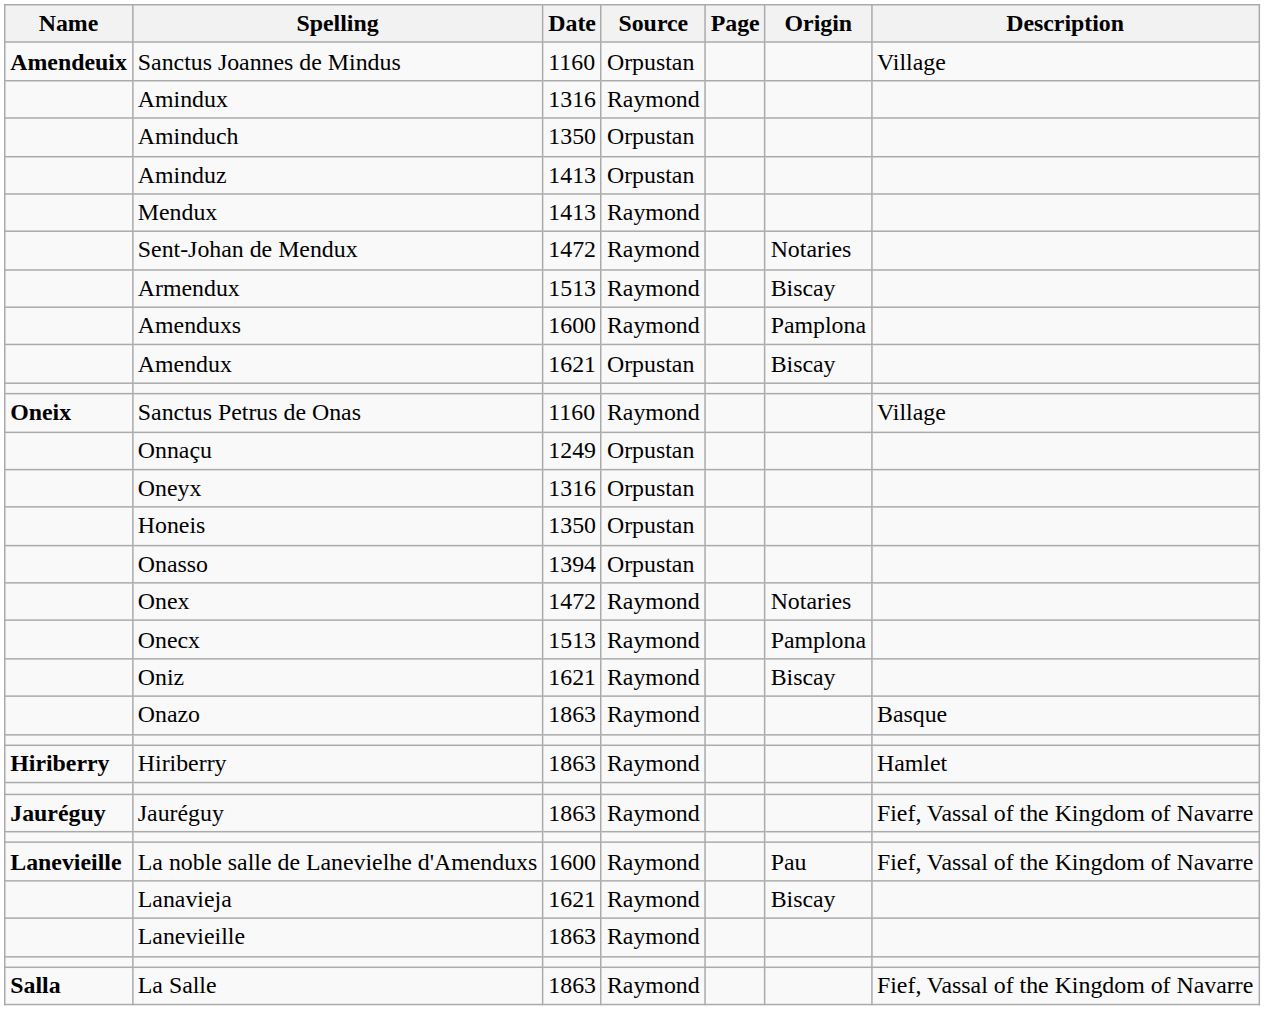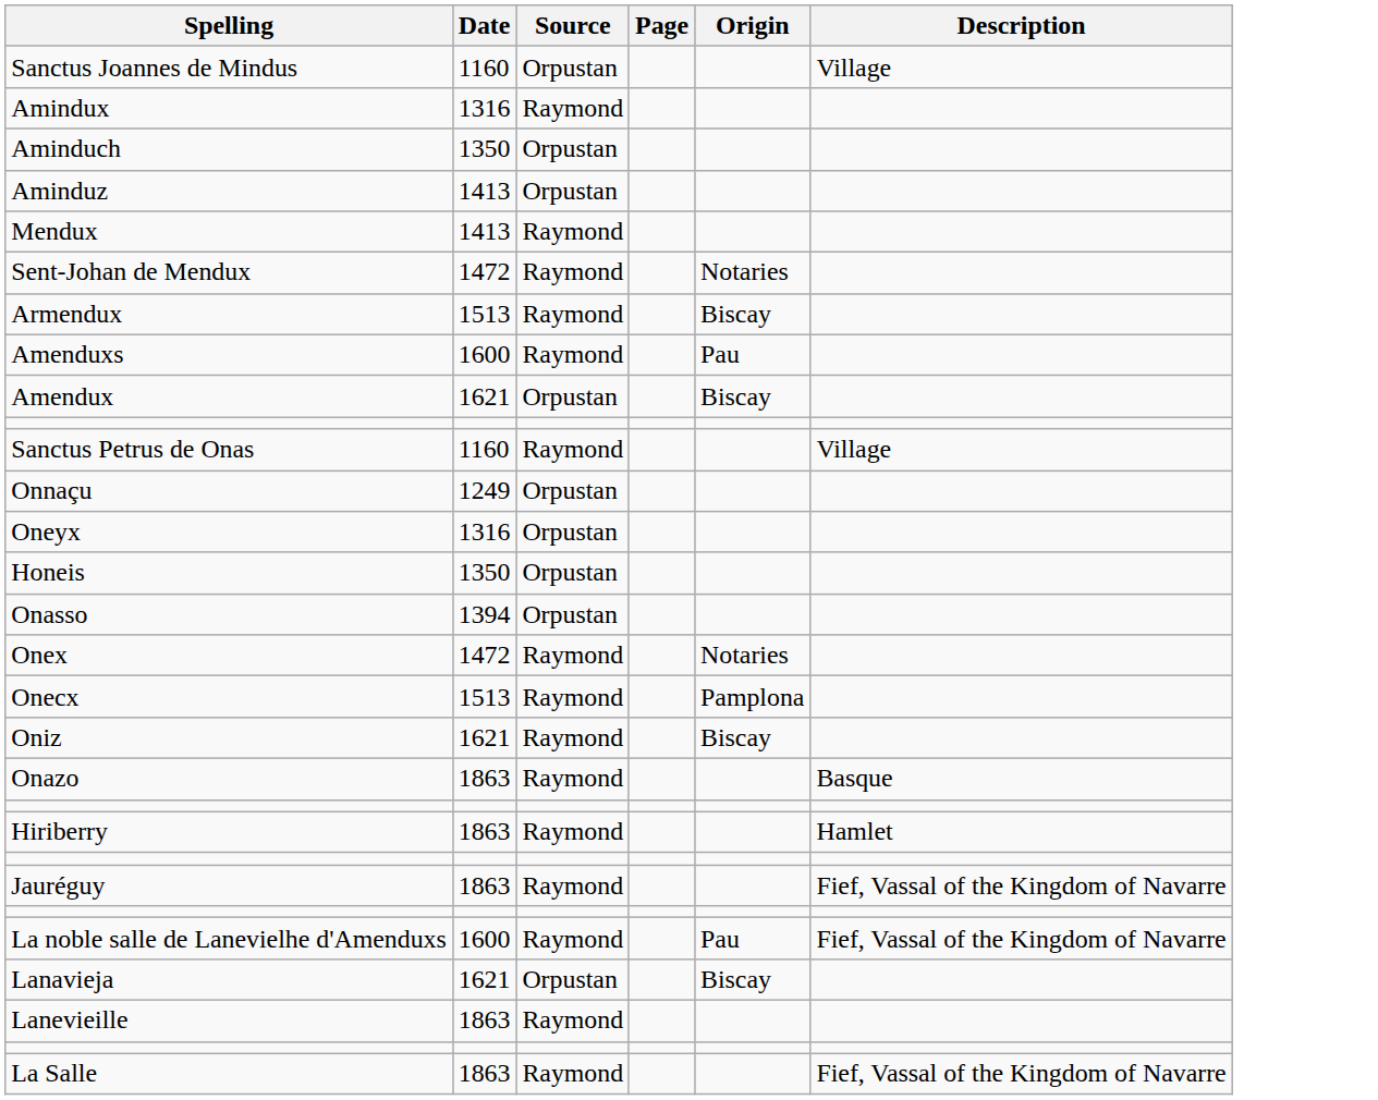- column: Name | Amendeuix | Oneix | Hiriberry | Jauréguy | Lanevieille | Salla
Amenduxs | Origin: Pamplona -> Pau
Lanavieja | Source: Raymond -> Orpustan
